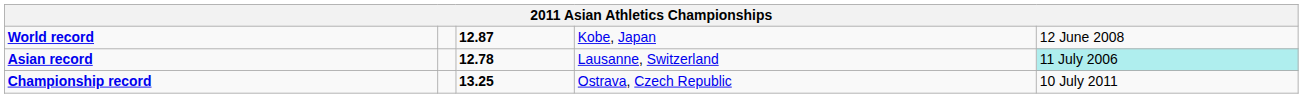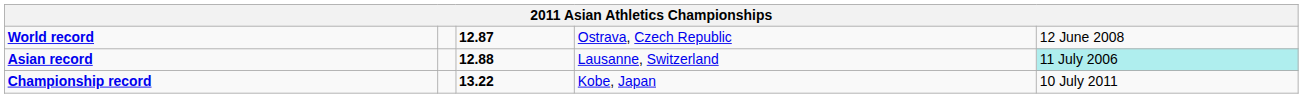World record | column 4: Kobe, Japan -> Ostrava, Czech Republic
Asian record | column 3: 12.78 -> 12.88
Championship record | column 3: 13.25 -> 13.22
Championship record | column 4: Ostrava, Czech Republic -> Kobe, Japan
